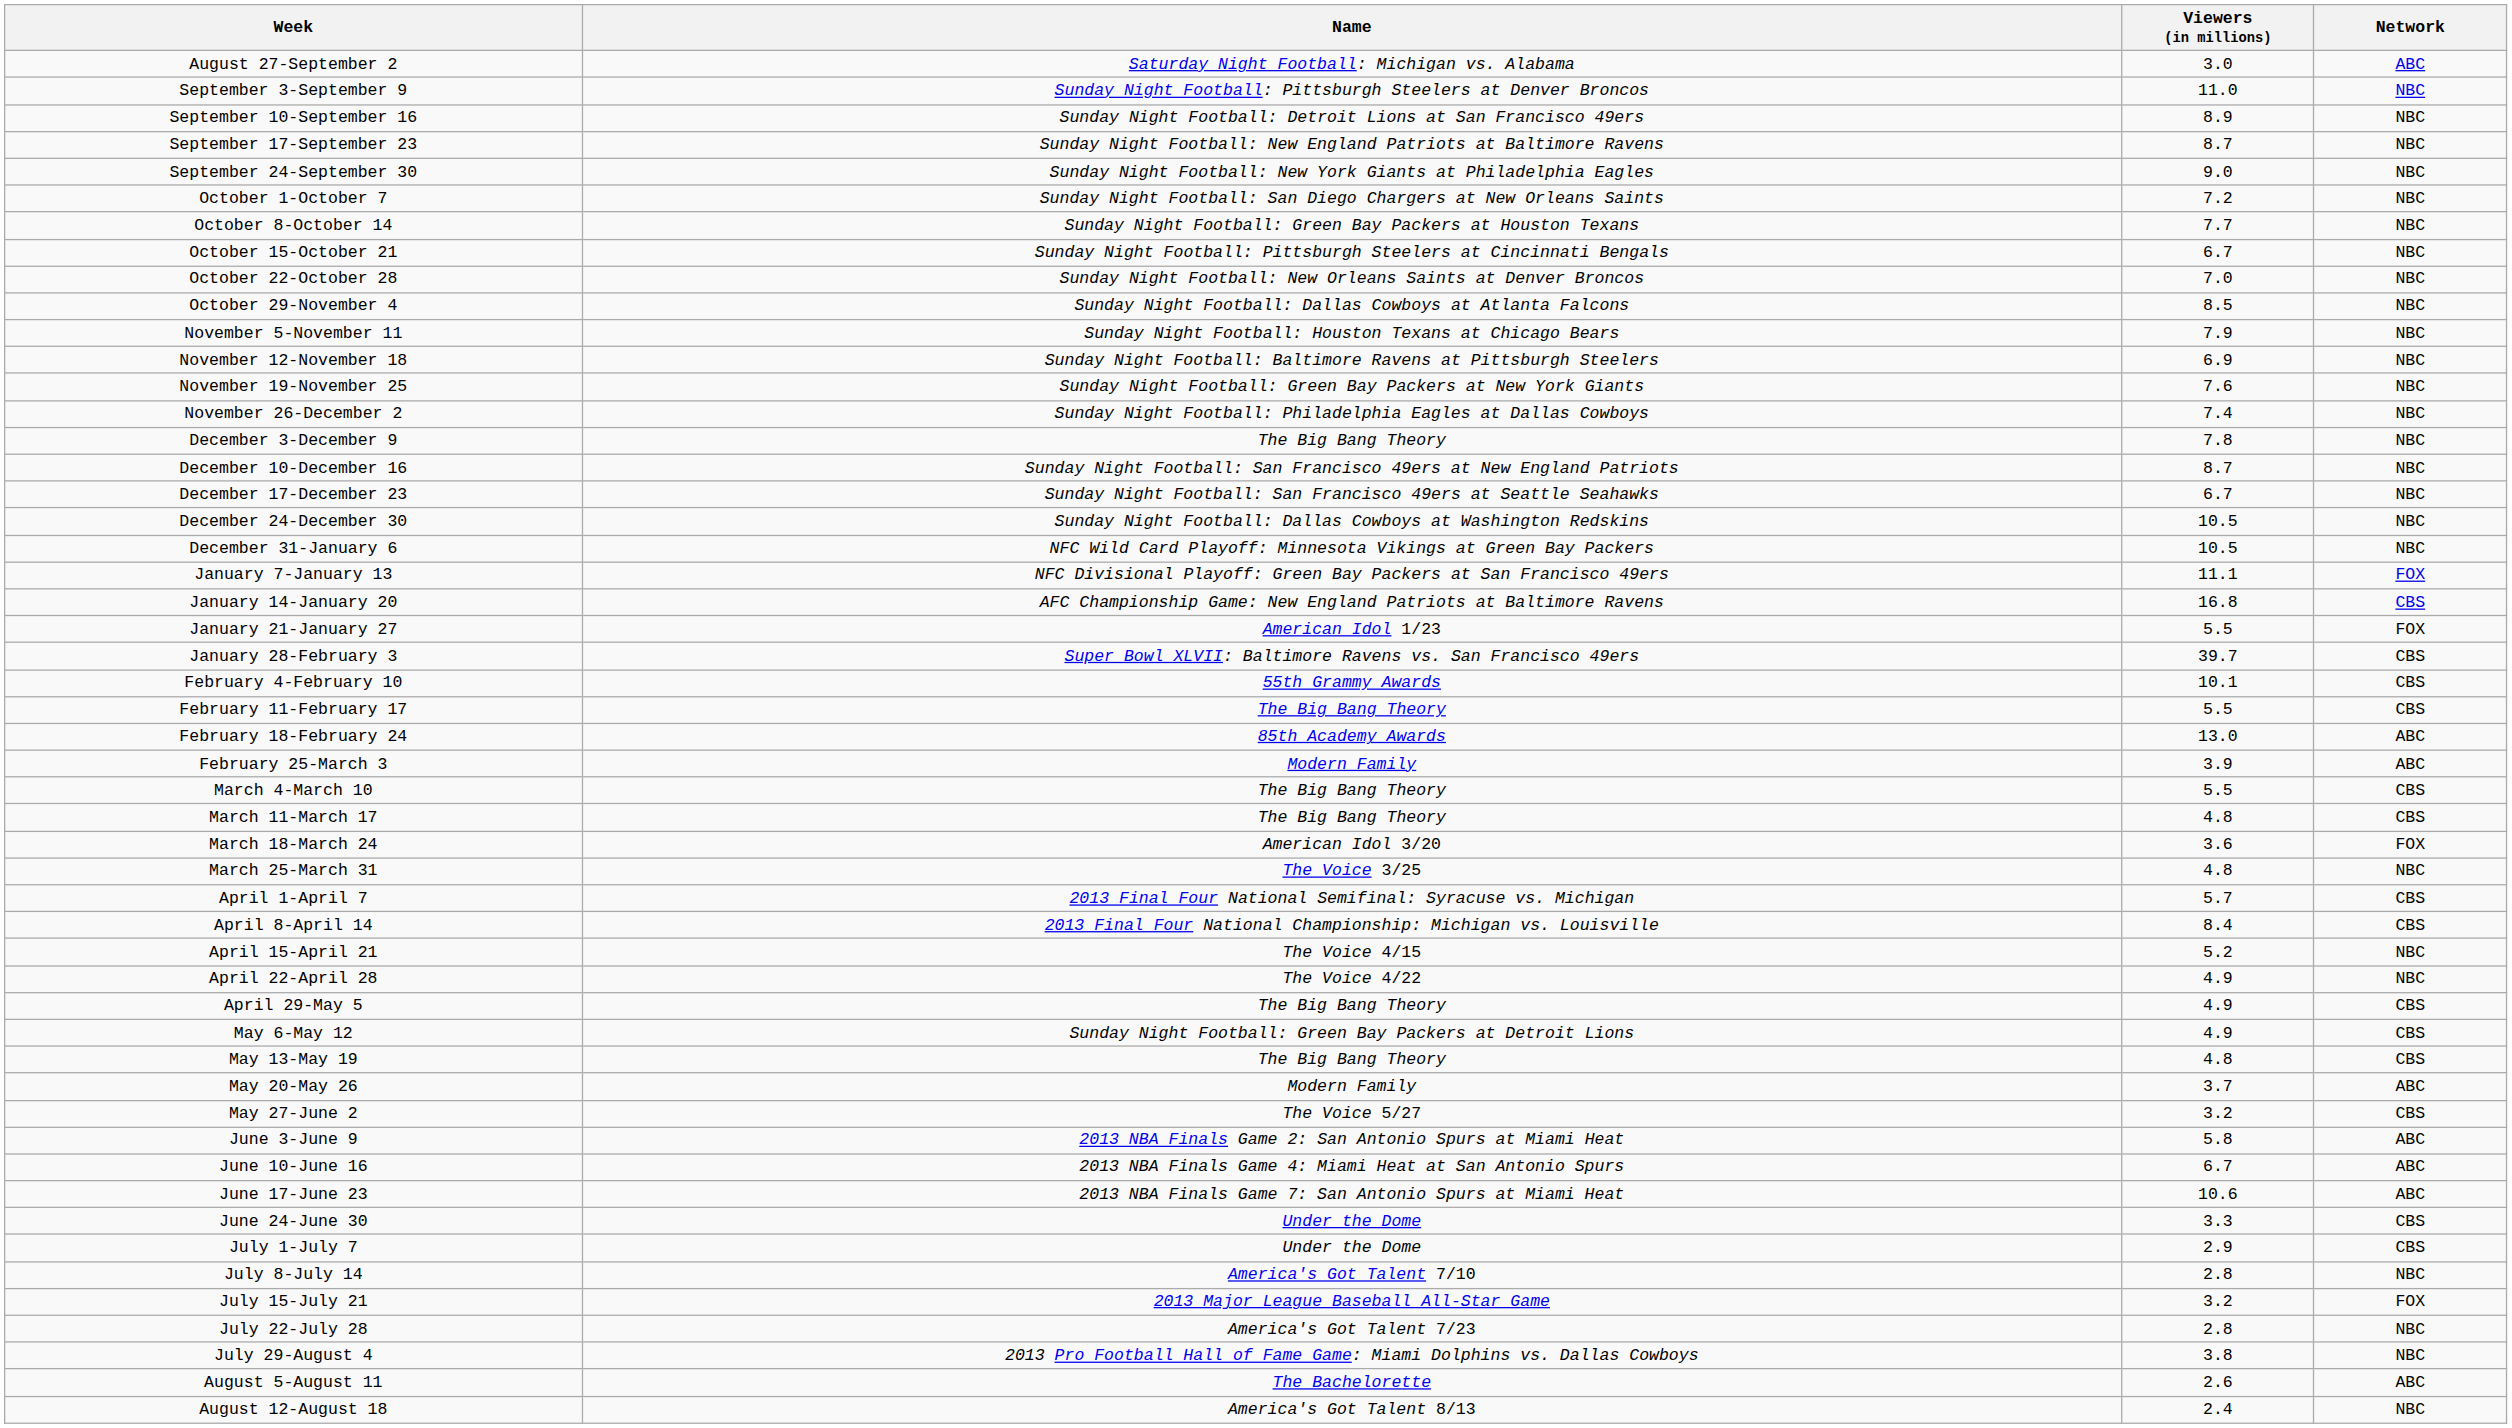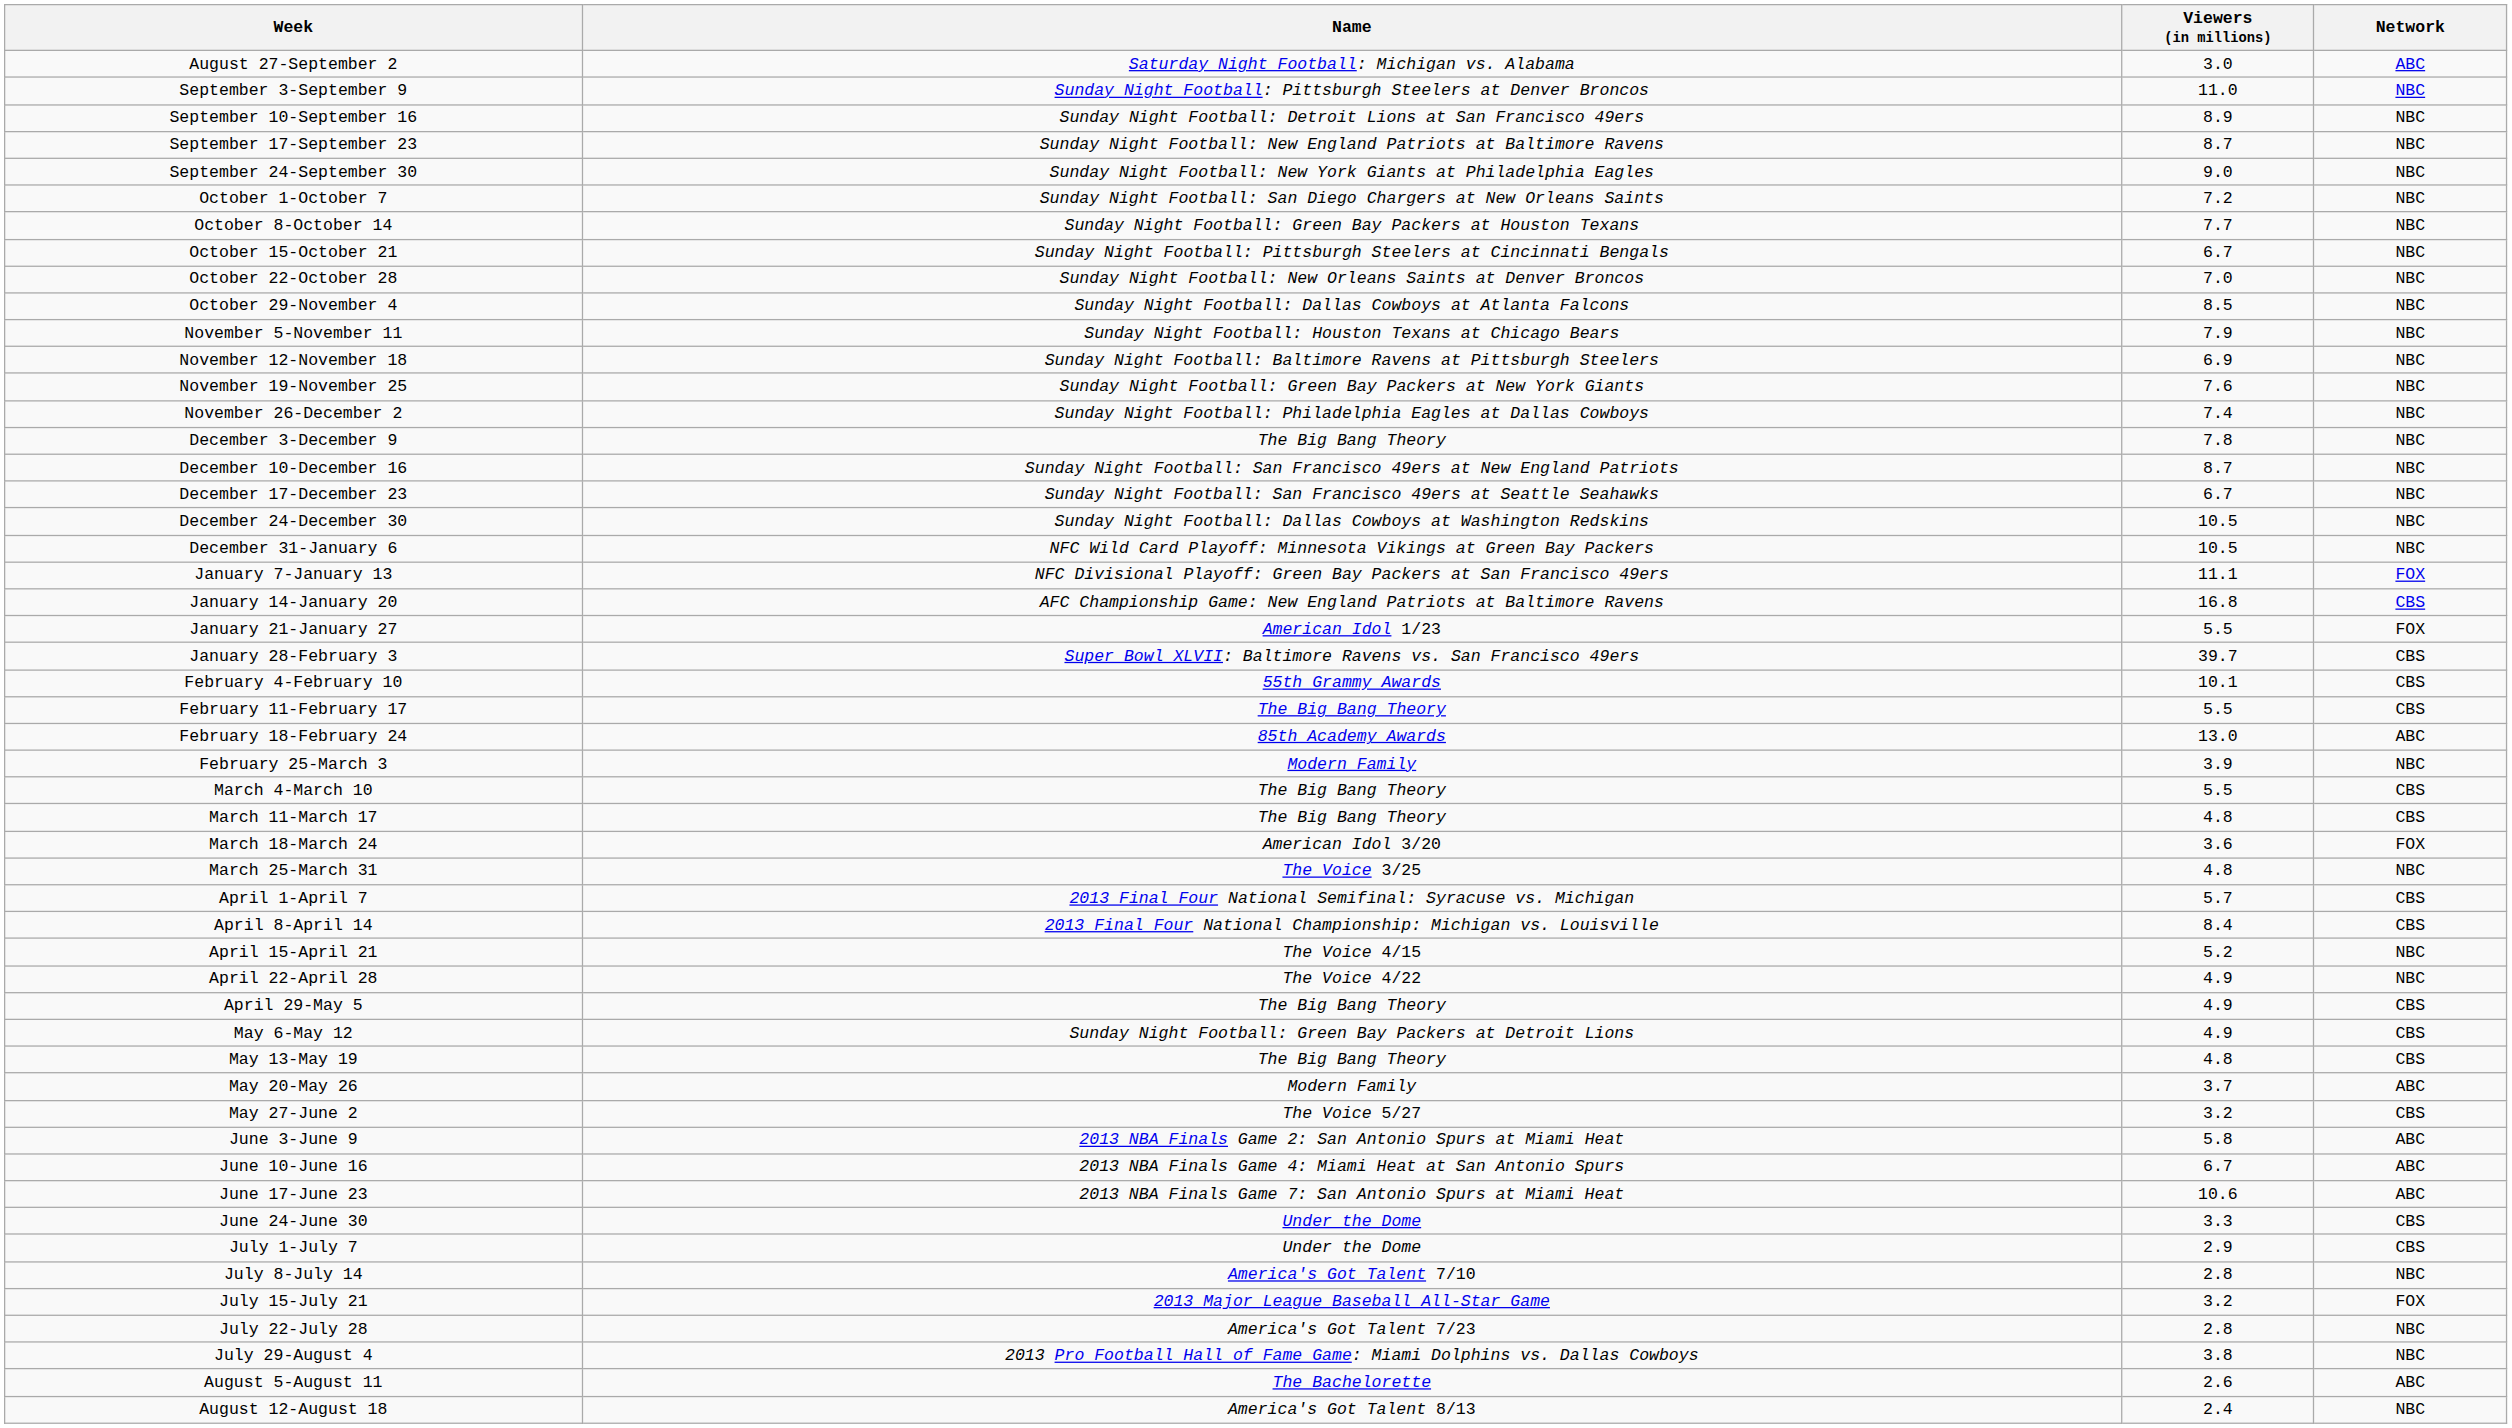February 25-March 3 | Network: ABC -> NBC
